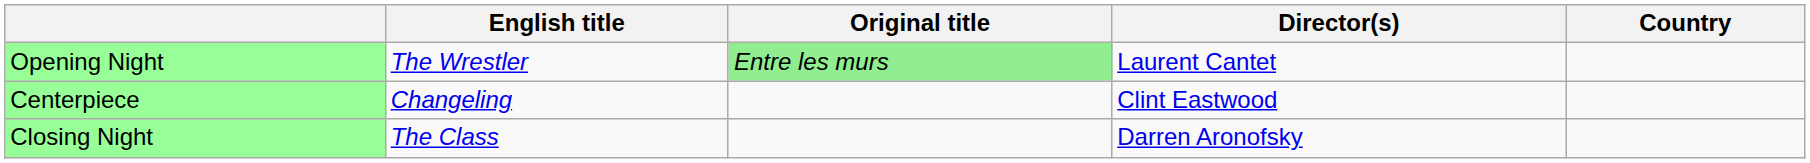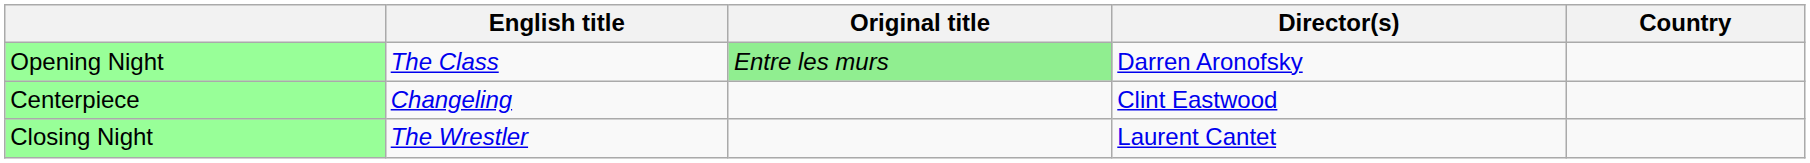Opening Night | English title: The Wrestler -> The Class
Opening Night | Director(s): Laurent Cantet -> Darren Aronofsky
Closing Night | English title: The Class -> The Wrestler
Closing Night | Director(s): Darren Aronofsky -> Laurent Cantet
